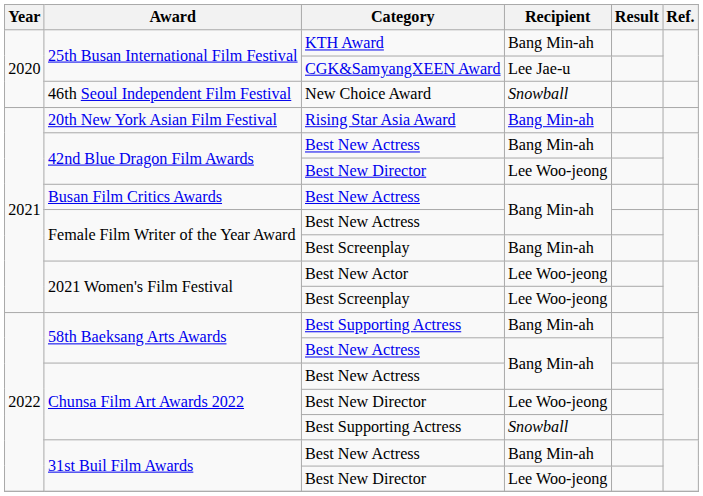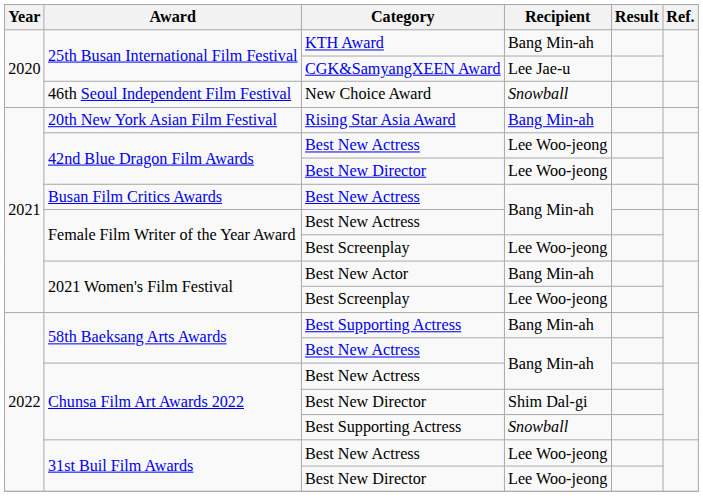42nd Blue Dragon Film Awards / Best New Actress | Recipient: Bang Min-ah -> Lee Woo-jeong
Female Film Writer of the Year Award / Best Screenplay | Recipient: Bang Min-ah -> Lee Woo-jeong
2021 Women's Film Festival / Best New Actor | Recipient: Lee Woo-jeong -> Bang Min-ah
Chunsa Film Art Awards 2022 / Best New Director | Recipient: Lee Woo-jeong -> Shim Dal-gi
31st Buil Film Awards / Best New Actress | Recipient: Bang Min-ah -> Lee Woo-jeong
